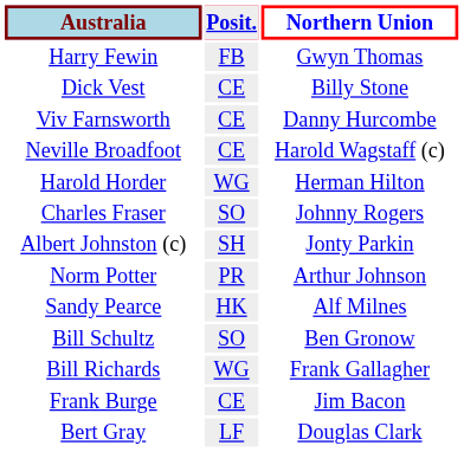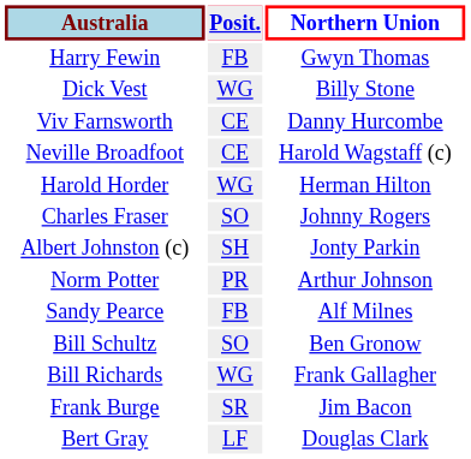Dick Vest | Posit.: CE -> WG
Sandy Pearce | Posit.: HK -> FB
Frank Burge | Posit.: CE -> SR
